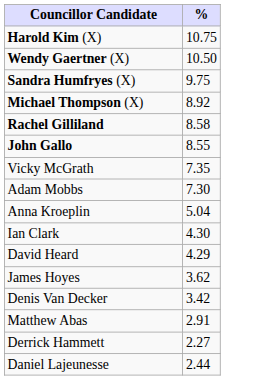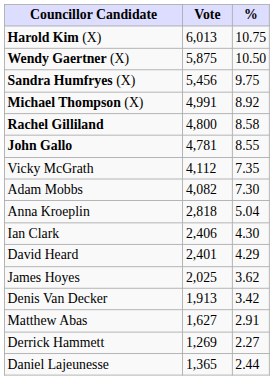+ column: Vote | 6,013 | 5,875 | 5,456 | 4,991 | 4,800 | 4,781 | 4,112 | 4,082 | 2,818 | 2,406 | 2,401 | 2,025 | 1,913 | 1,627 | 1,269 | 1,365
